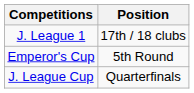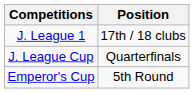rows swapped: Emperor's Cup <-> J. League Cup
